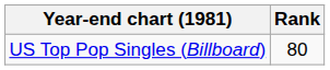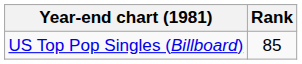US Top Pop Singles (Billboard) | Rank: 80 -> 85
